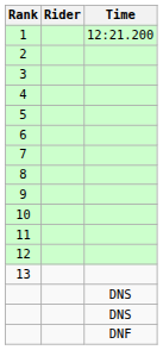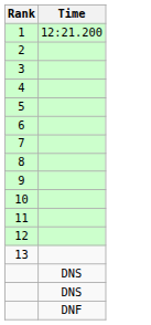- column: Rider
